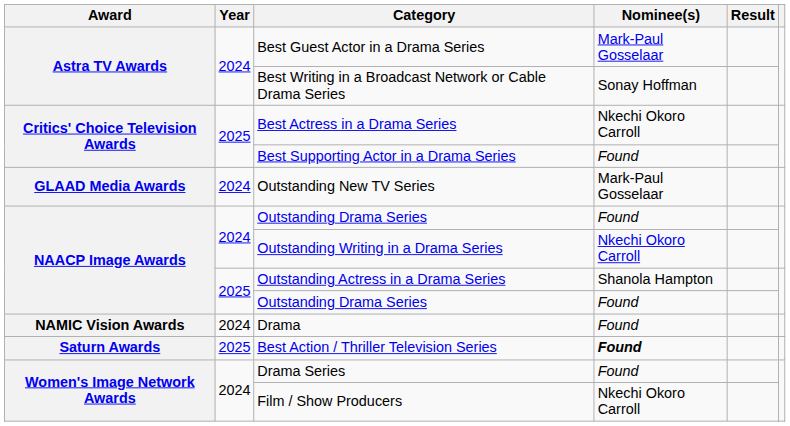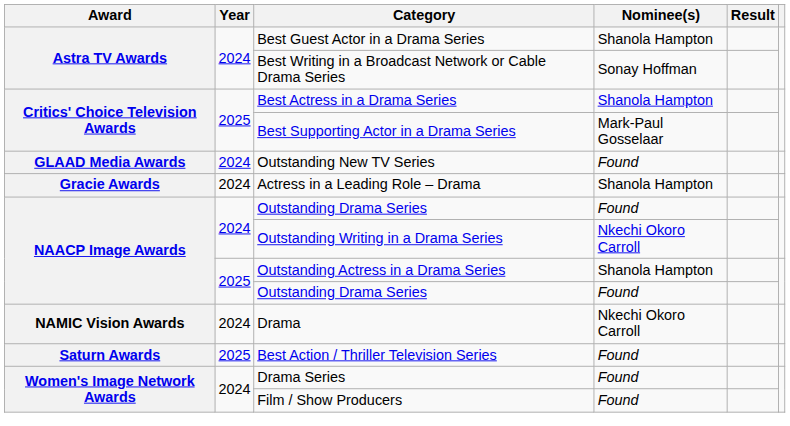Best Guest Actor in a Drama Series | Nominee(s): Mark-Paul Gosselaar -> Shanola Hampton
Best Actress in a Drama Series | Nominee(s): Nkechi Okoro Carroll -> Shanola Hampton
Best Supporting Actor in a Drama Series | Nominee(s): Found -> Mark-Paul Gosselaar
Outstanding New TV Series | Nominee(s): Mark-Paul Gosselaar -> Found
+ row: Gracie Awards | 2024 | Actress in a Leading Role – Drama | Shanola Hampton
Drama | Nominee(s): Found -> Nkechi Okoro Carroll
Best Action / Thriller Television Series | Nominee(s): bold -> normal
Film / Show Producers | Nominee(s): Nkechi Okoro Carroll -> Found
